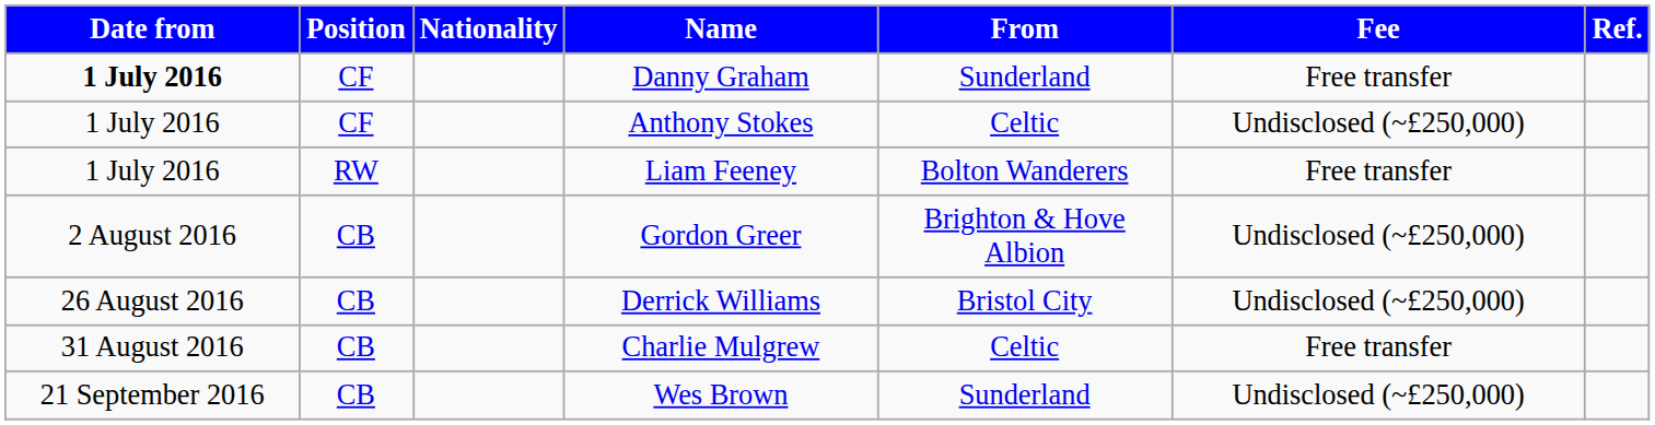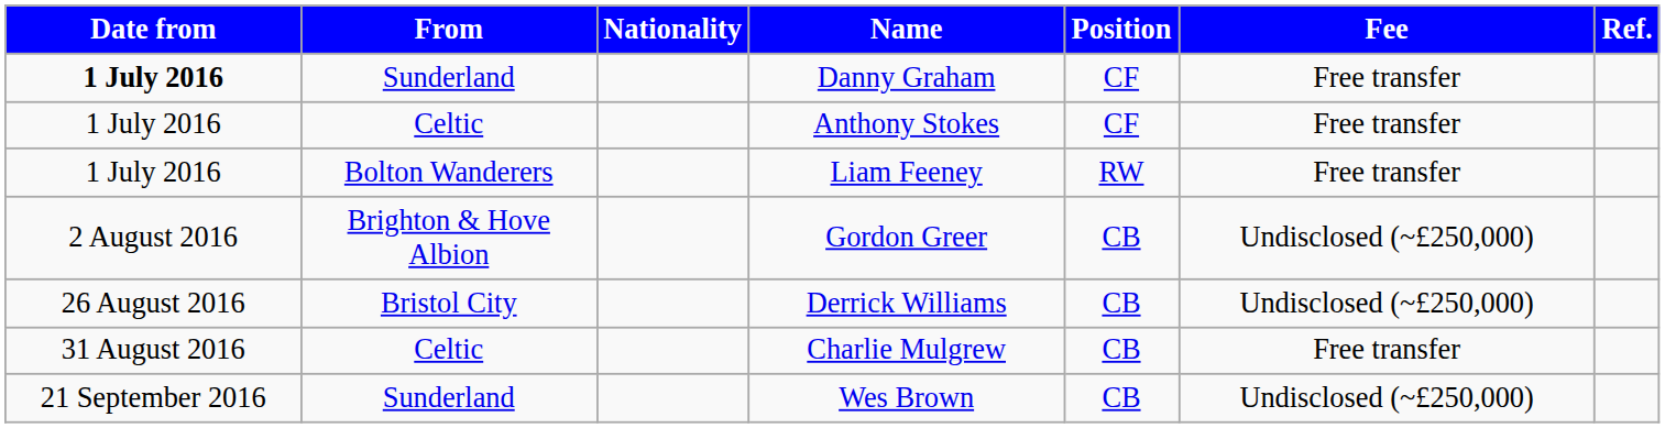columns swapped: Position <-> From
Anthony Stokes | Fee: Undisclosed (~£250,000) -> Free transfer
